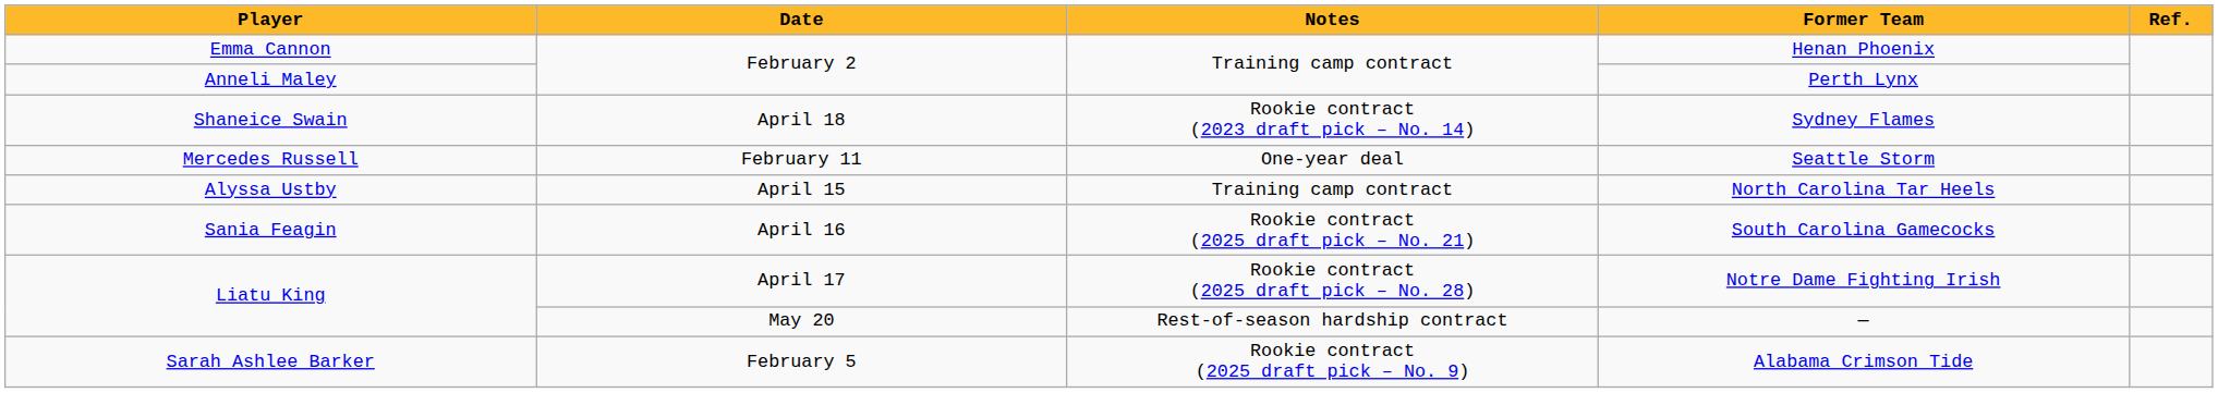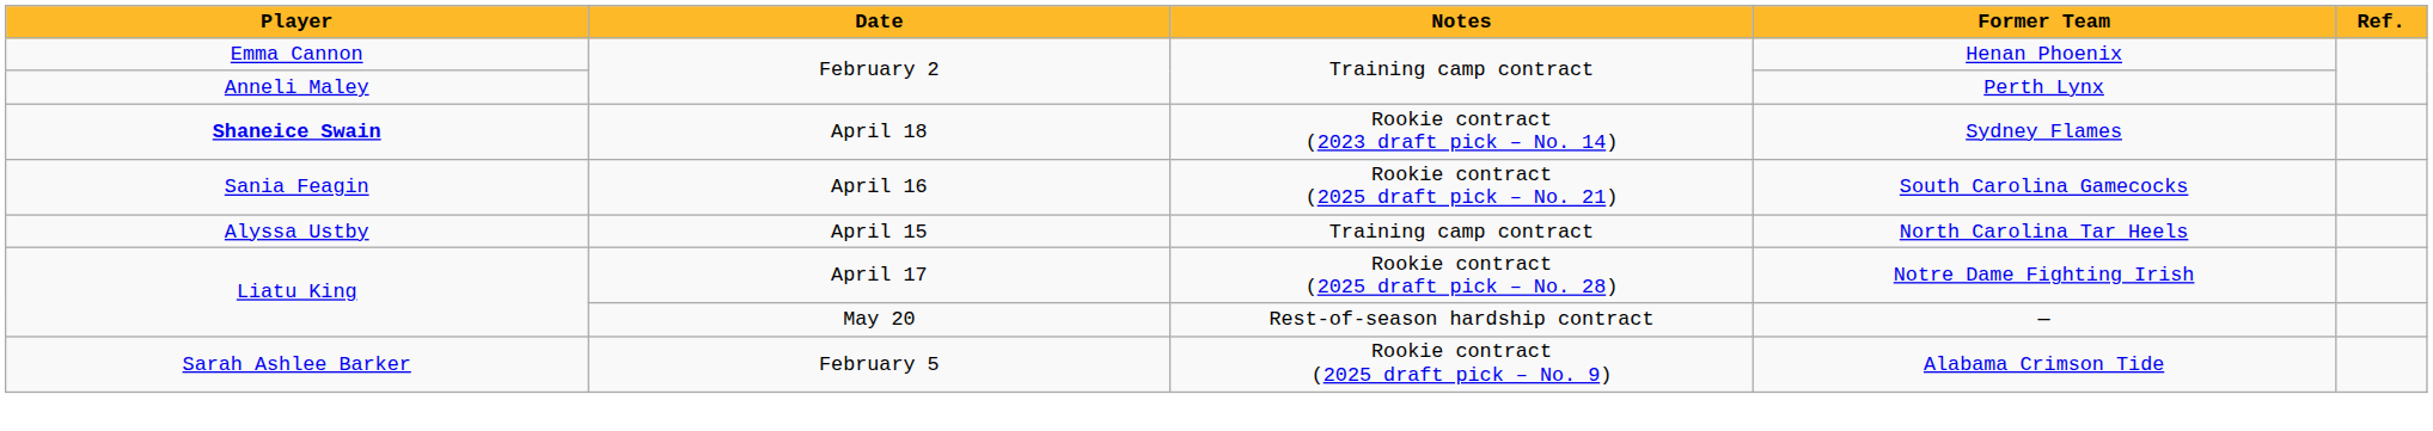Sydney Flames | Player: normal -> bold
- row: Mercedes Russell | February 11 | One-year deal | Seattle Storm
rows swapped: North Carolina Tar Heels <-> South Carolina Gamecocks
